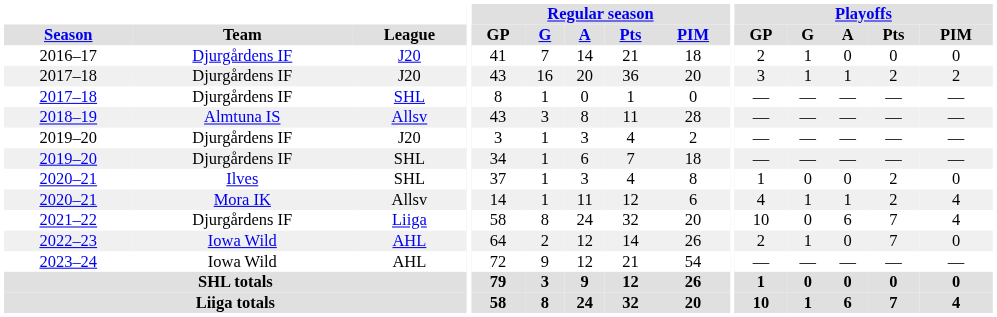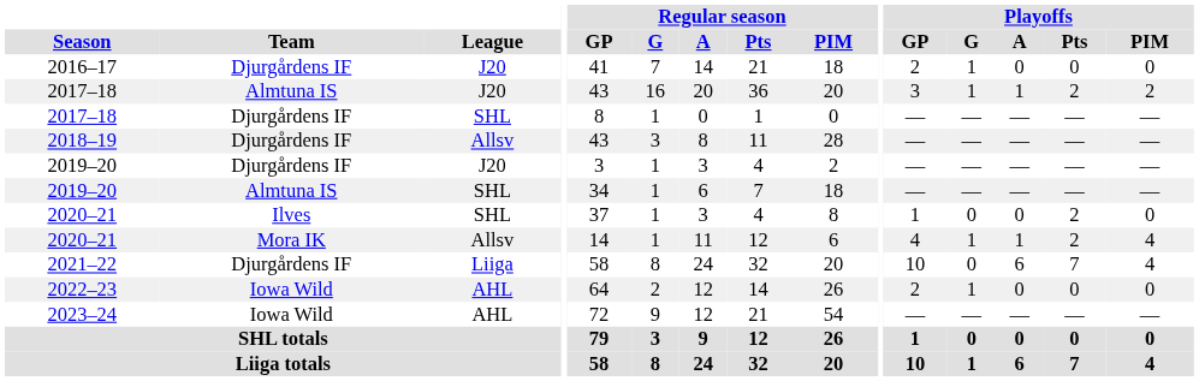2017–18 / J20 | Team: Djurgårdens IF -> Almtuna IS
2018–19 | Team: Almtuna IS -> Djurgårdens IF
2019–20 / SHL | Team: Djurgårdens IF -> Almtuna IS
2022–23 | Playoffs / Pts: 7 -> 0
